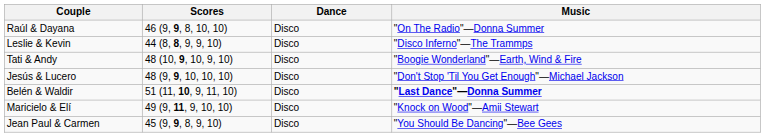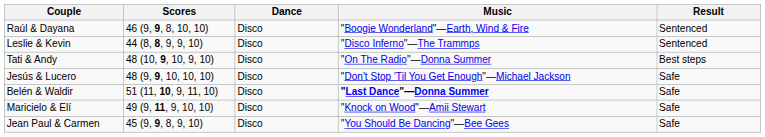+ column: Result | Sentenced | Sentenced | Best steps | Safe | Safe | Safe | Safe
Raúl & Dayana | Music: "On The Radio"—Donna Summer -> "Boogie Wonderland"—Earth, Wind & Fire
Tati & Andy | Music: "Boogie Wonderland"—Earth, Wind & Fire -> "On The Radio"—Donna Summer
